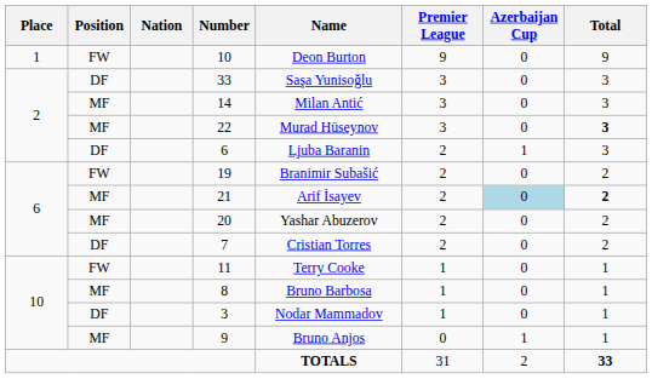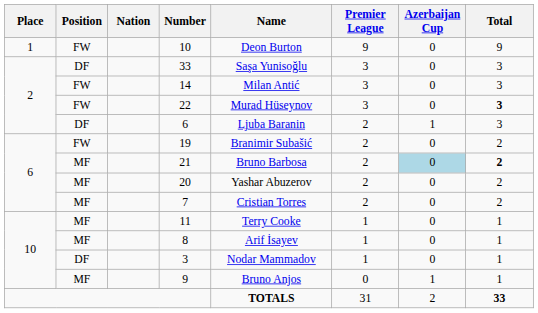14 | Position: MF -> FW
22 | Position: MF -> FW
21 | Name: Arif İsayev -> Bruno Barbosa
7 | Position: DF -> MF
11 | Position: FW -> MF
8 | Name: Bruno Barbosa -> Arif İsayev
